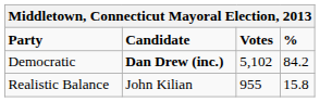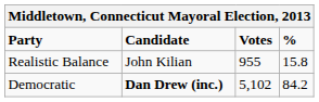rows swapped: Democratic <-> Realistic Balance
